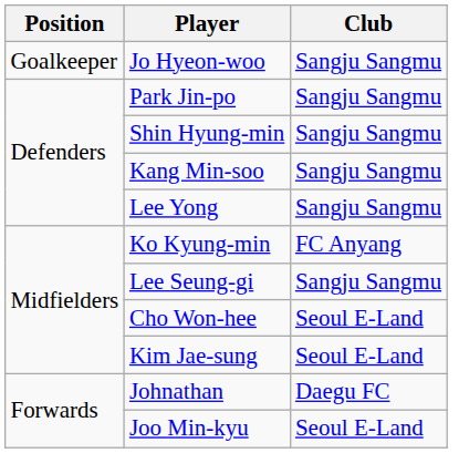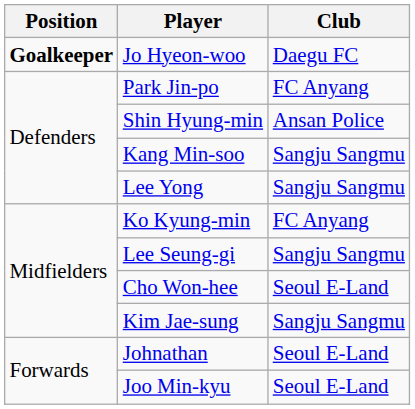Jo Hyeon-woo | Position: normal -> bold
Jo Hyeon-woo | Club: Sangju Sangmu -> Daegu FC
Park Jin-po | Club: Sangju Sangmu -> FC Anyang
Shin Hyung-min | Club: Sangju Sangmu -> Ansan Police
Kim Jae-sung | Club: Seoul E-Land -> Sangju Sangmu
Johnathan | Club: Daegu FC -> Seoul E-Land
